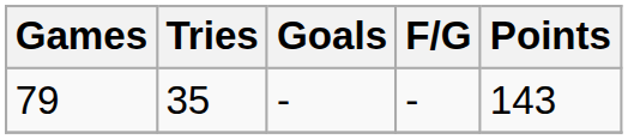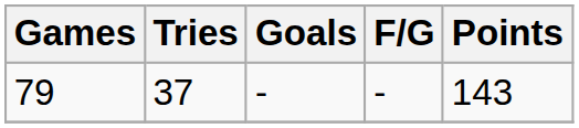79 | Tries: 35 -> 37
